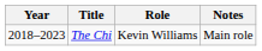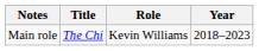columns swapped: Year <-> Notes
